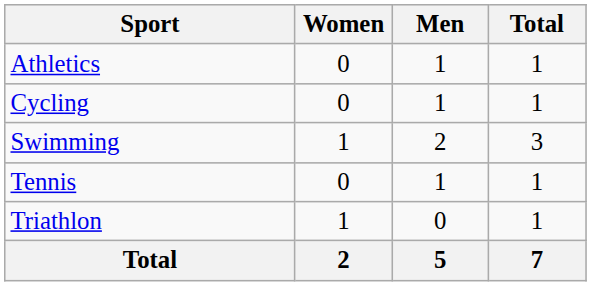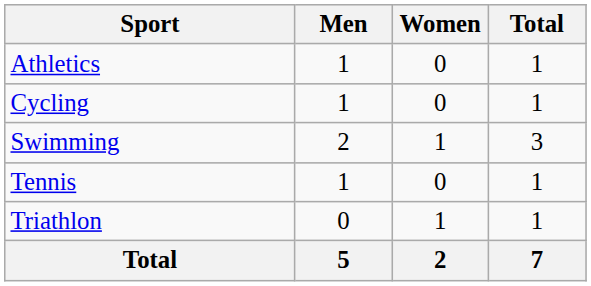columns swapped: Men <-> Women
